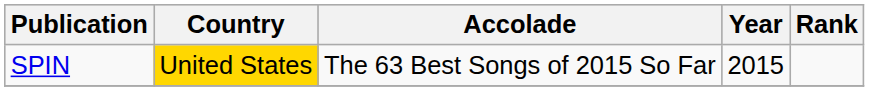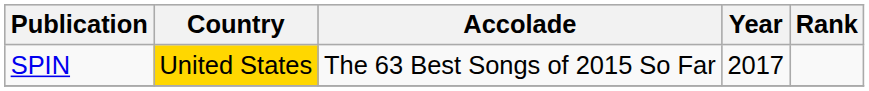SPIN | Year: 2015 -> 2017
